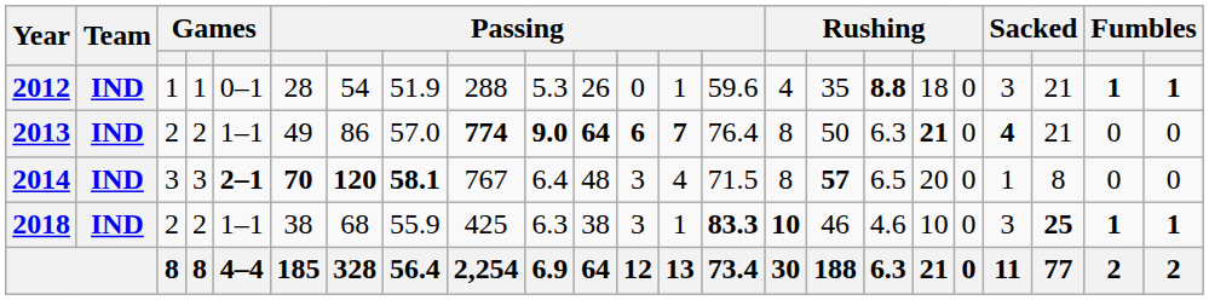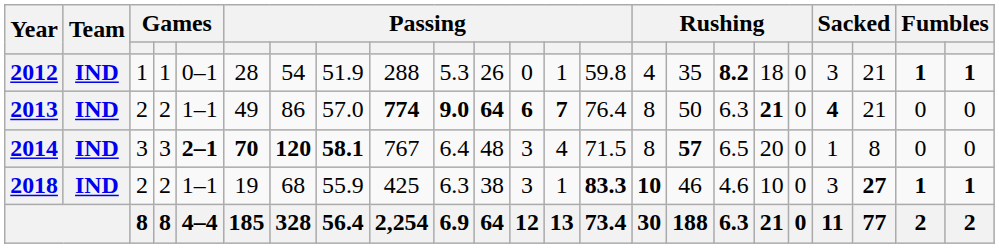2012 | column 14: 59.6 -> 59.8
2012 | column 17: 8.8 -> 8.2
2018 | column 6: 38 -> 19
2018 | column 21: 25 -> 27
